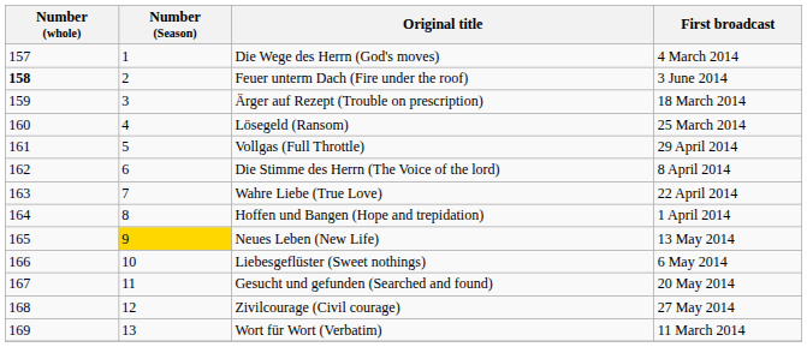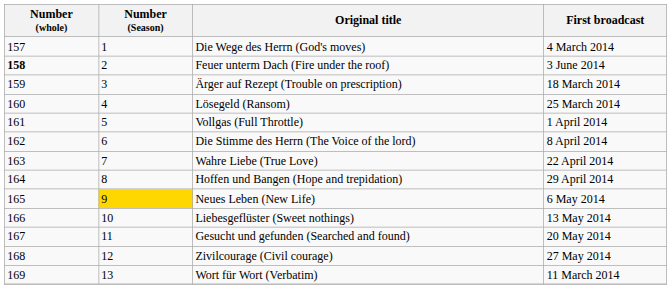Vollgas (Full Throttle) | First broadcast: 29 April 2014 -> 1 April 2014
Hoffen und Bangen (Hope and trepidation) | First broadcast: 1 April 2014 -> 29 April 2014
Neues Leben (New Life) | First broadcast: 13 May 2014 -> 6 May 2014
Liebesgeflüster (Sweet nothings) | First broadcast: 6 May 2014 -> 13 May 2014
